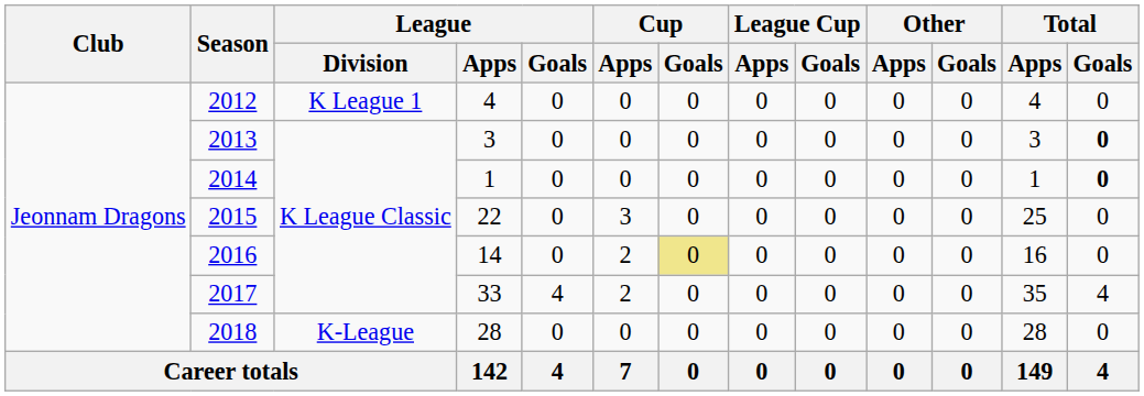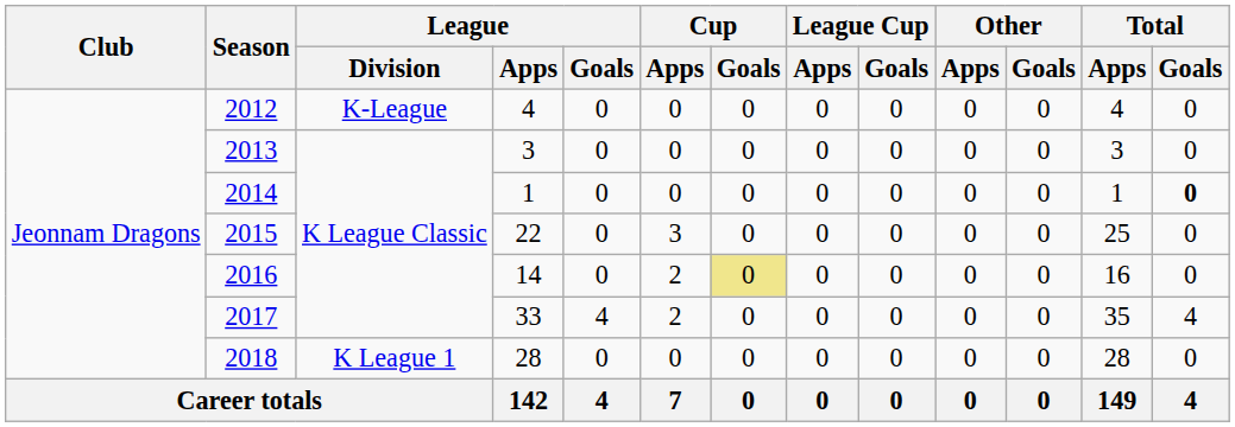2012 | League / Division: K League 1 -> K-League
2013 | Total / Goals: bold -> normal
2018 | League / Division: K-League -> K League 1
